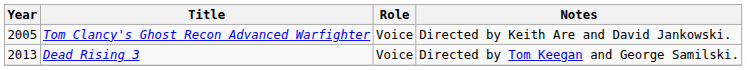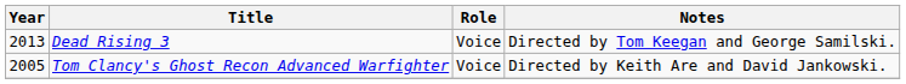rows swapped: Tom Clancy's Ghost Recon Advanced Warfighter <-> Dead Rising 3
